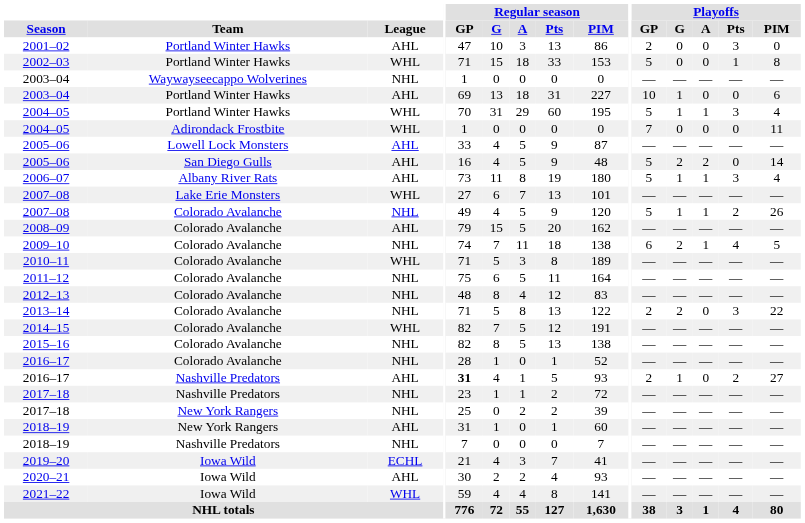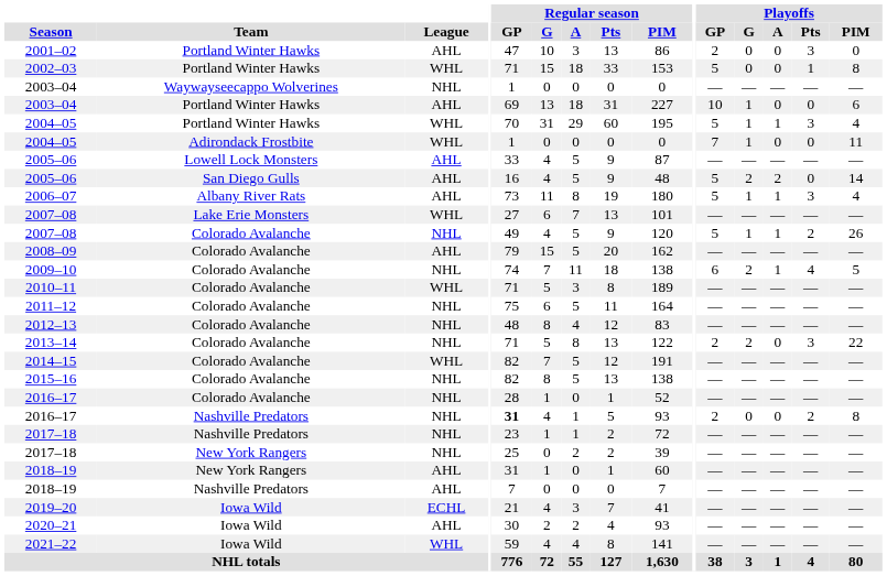2004–05 / Adirondack Frostbite | Playoffs / G: 0 -> 1
2016–17 / Nashville Predators | League: AHL -> NHL
2016–17 / Nashville Predators | Playoffs / G: 1 -> 0
2016–17 / Nashville Predators | Playoffs / PIM: 27 -> 8
2018–19 / Nashville Predators | League: NHL -> AHL
